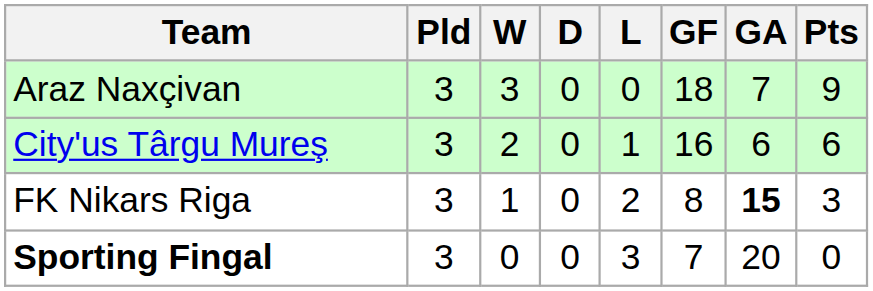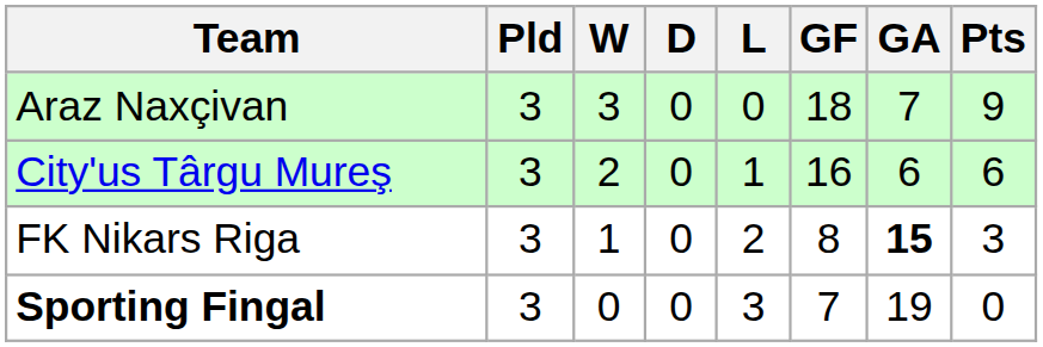Sporting Fingal | GA: 20 -> 19
